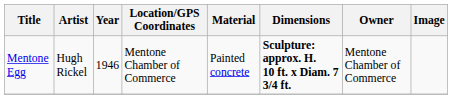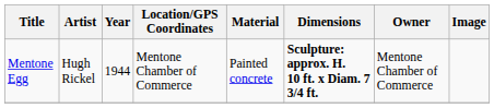Mentone Egg | Year: 1946 -> 1944
